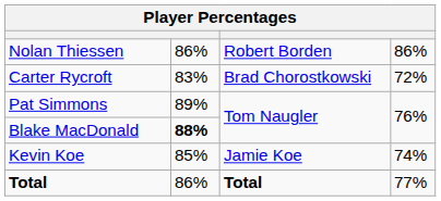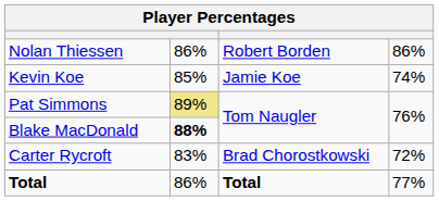rows swapped: Carter Rycroft <-> Kevin Koe
Pat Simmons | column 2: no background -> khaki background
